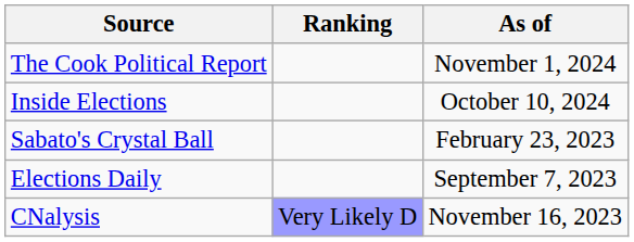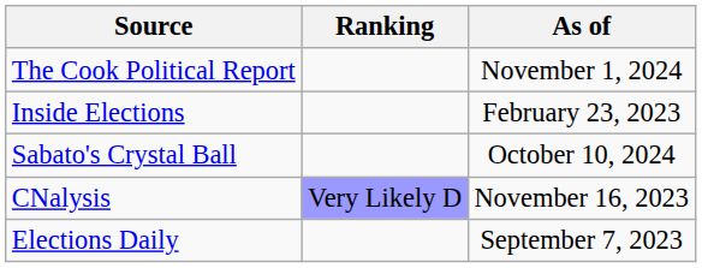Inside Elections | As of: October 10, 2024 -> February 23, 2023
Sabato's Crystal Ball | As of: February 23, 2023 -> October 10, 2024
rows swapped: Elections Daily <-> CNalysis
